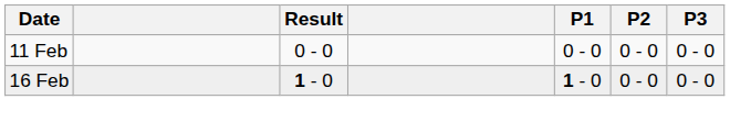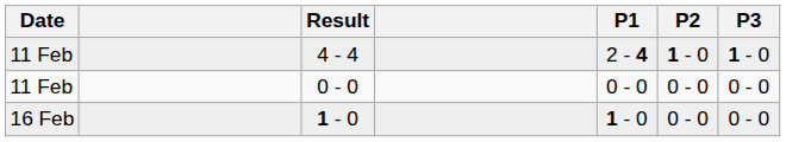+ row: 11 Feb | 4 - 4 | 2 - 4 | 1 - 0 | 1 - 0
